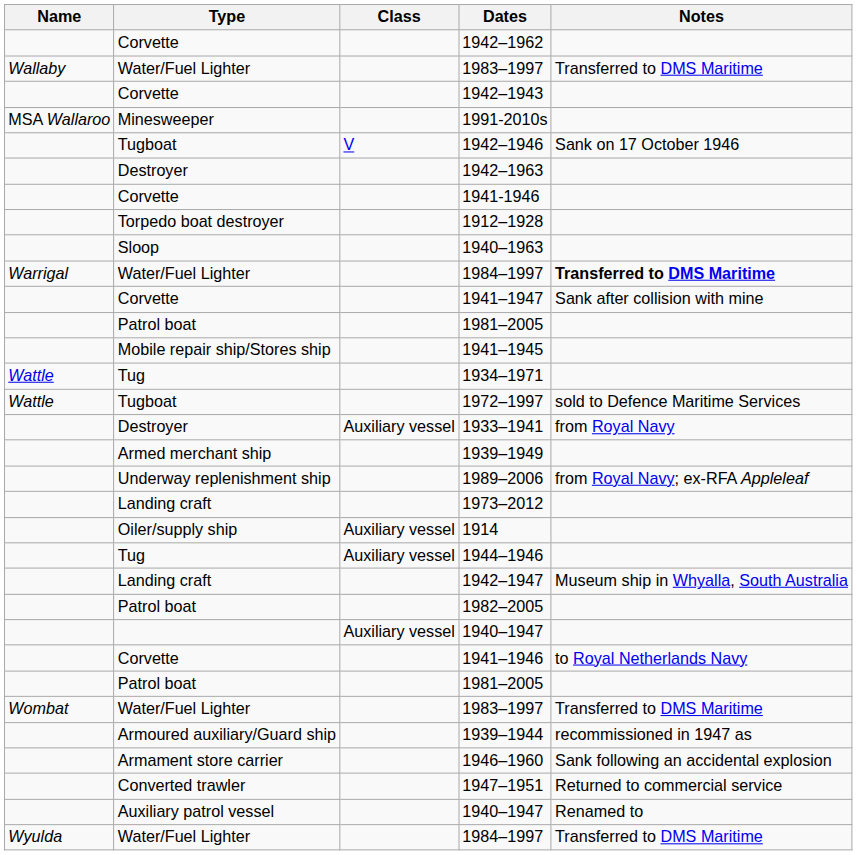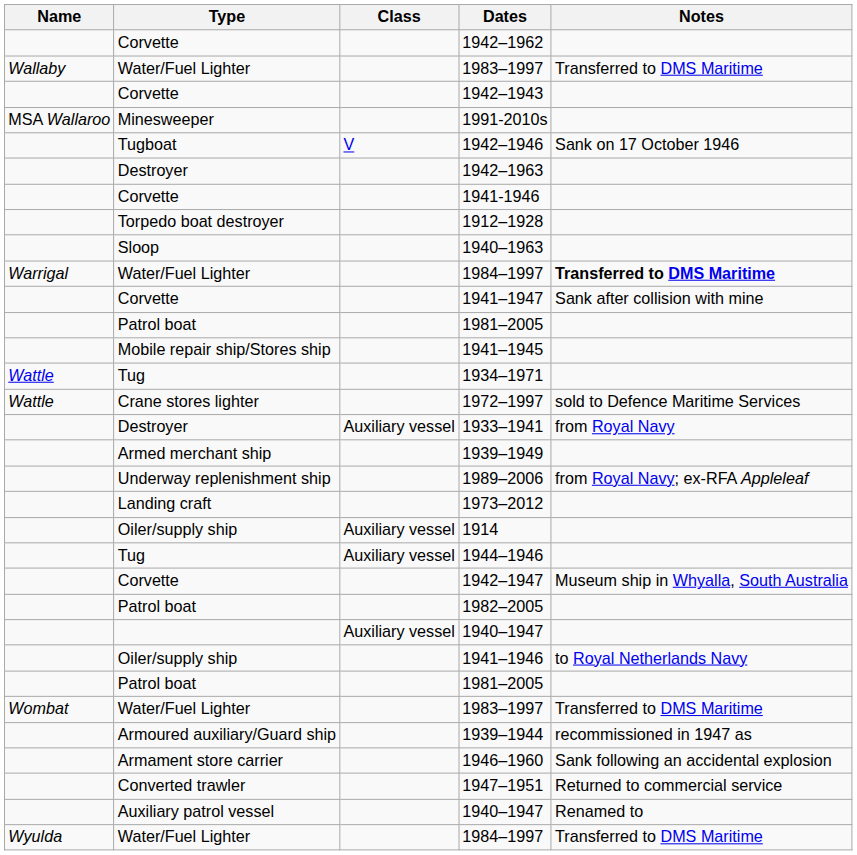1972–1997 | Type: Tugboat -> Crane stores lighter
1942–1947 | Type: Landing craft -> Corvette
1941–1946 | Type: Corvette -> Oiler/supply ship
